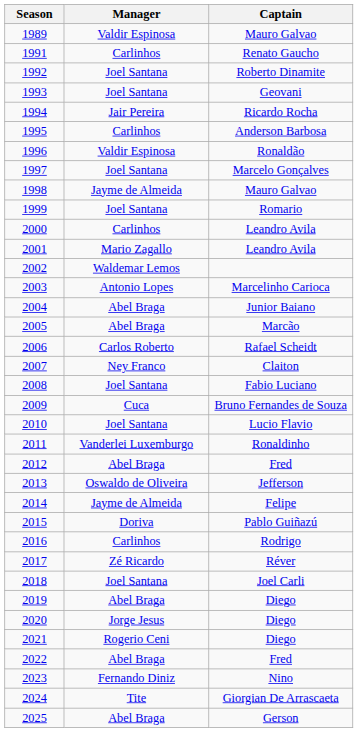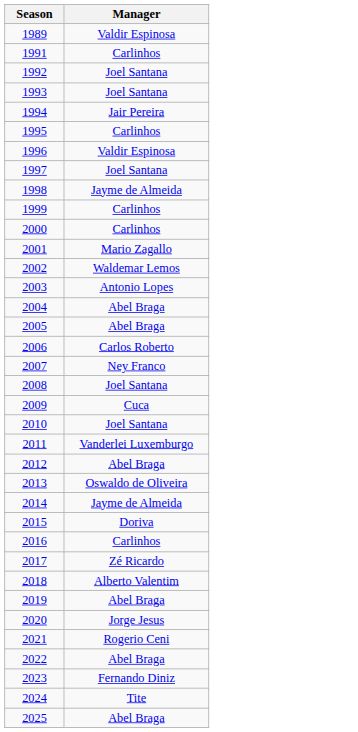- column: Captain | Mauro Galvao | Renato Gaucho | Roberto Dinamite | Geovani | Ricardo Rocha | Anderson Barbosa | Ronaldão | Marcelo Gonçalves | Mauro Galvao | Romario | Leandro Avila | Leandro Avila | Marcelinho Carioca | Junior Baiano | Marcão | Rafael Scheidt | Claiton | Fabio Luciano | Bruno Fernandes de Souza | Lucio Flavio | Ronaldinho | Fred | Jefferson | Felipe | Pablo Guiñazú | Rodrigo | Réver | Joel Carli | Diego | Diego | Diego | Fred | Nino | Giorgian De Arrascaeta | Gerson
1999 | Manager: Joel Santana -> Carlinhos
2018 | Manager: Joel Santana -> Alberto Valentim
